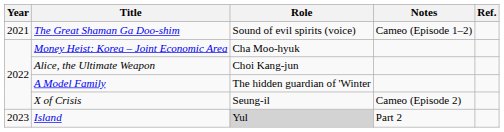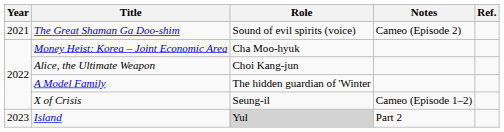The Great Shaman Ga Doo-shim | Notes: Cameo (Episode 1–2) -> Cameo (Episode 2)
X of Crisis | Notes: Cameo (Episode 2) -> Cameo (Episode 1–2)
